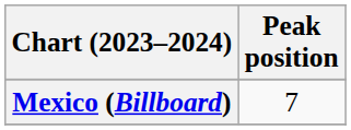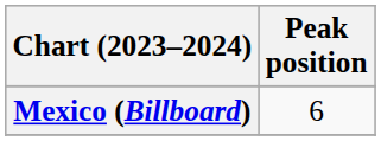Mexico (Billboard) | Peak position: 7 -> 6
